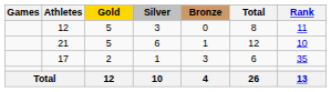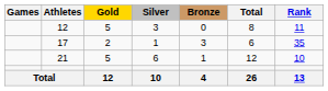rows swapped: 21 <-> 17
